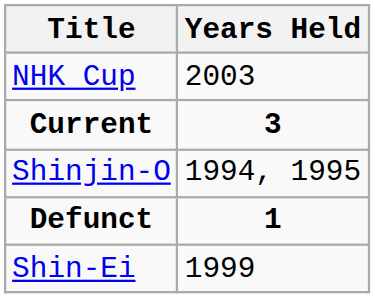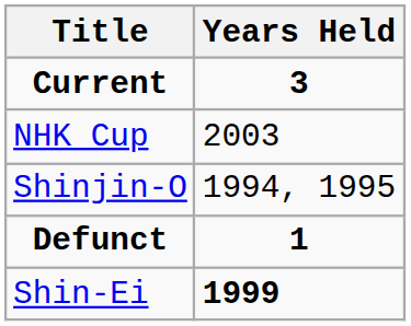rows swapped: Current <-> NHK Cup
Shin-Ei | Years Held: normal -> bold
